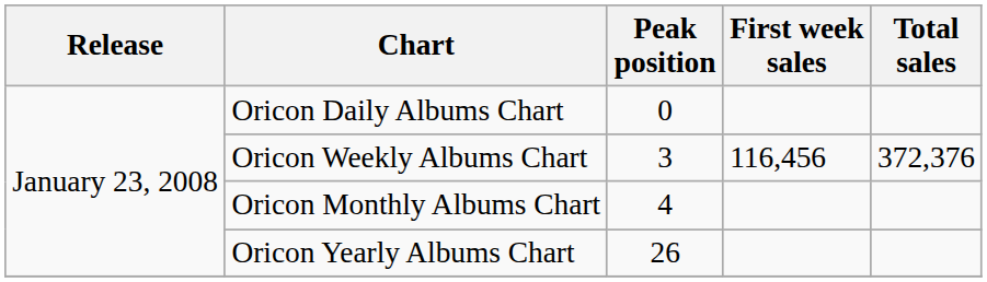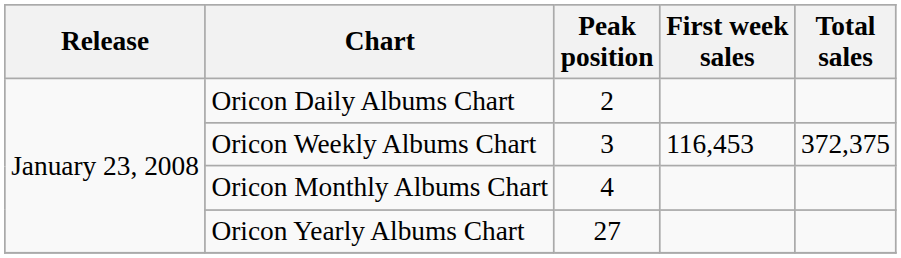Oricon Daily Albums Chart | Peak position: 0 -> 2
Oricon Weekly Albums Chart | First week sales: 116,456 -> 116,453
Oricon Weekly Albums Chart | Total sales: 372,376 -> 372,375
Oricon Yearly Albums Chart | Peak position: 26 -> 27
